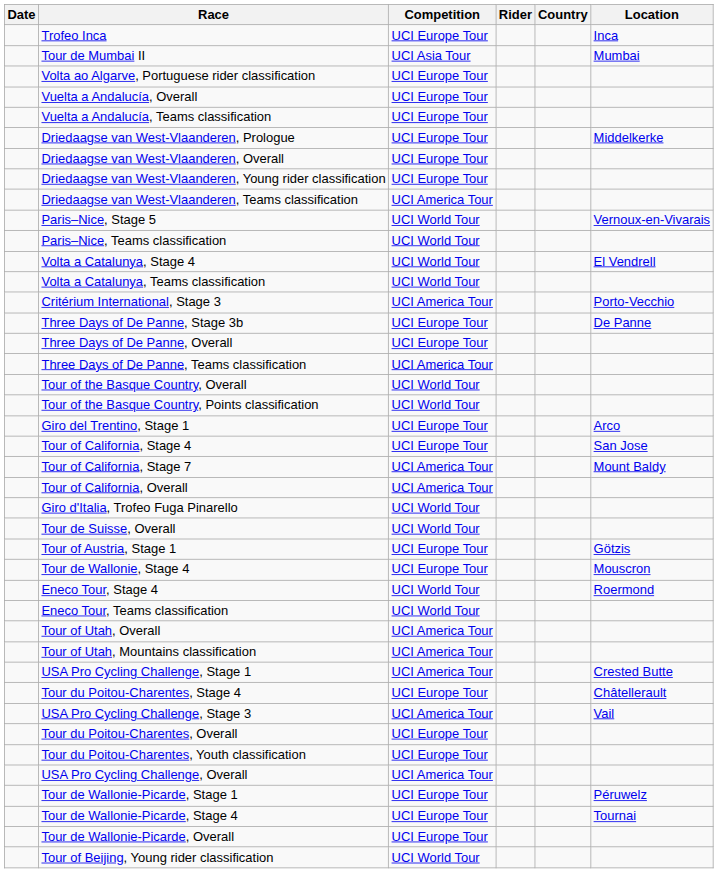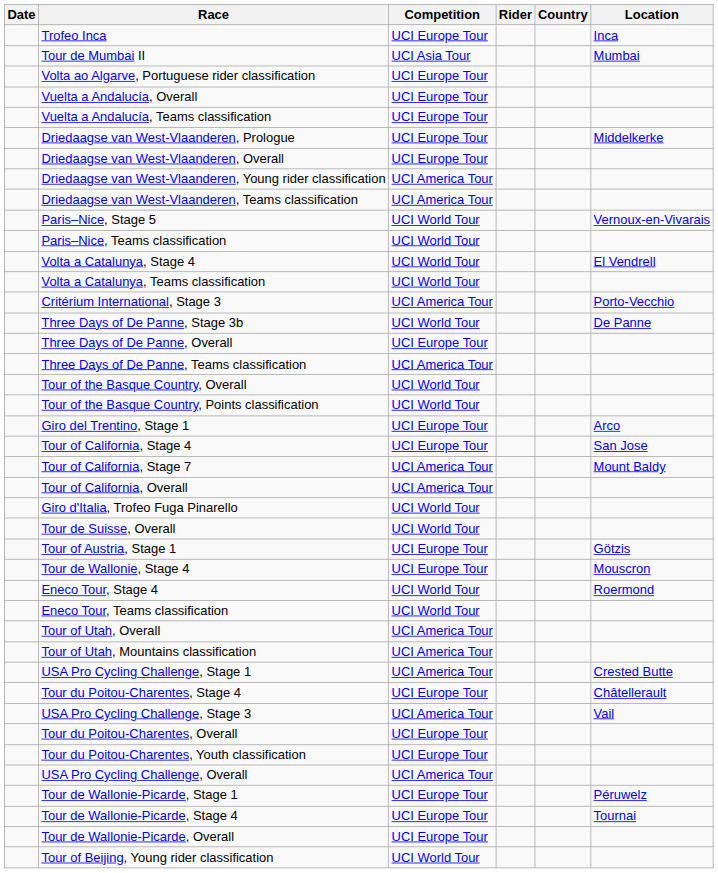Driedaagse van West-Vlaanderen, Young rider classification | Competition: UCI Europe Tour -> UCI America Tour
Three Days of De Panne, Stage 3b | Competition: UCI Europe Tour -> UCI World Tour
